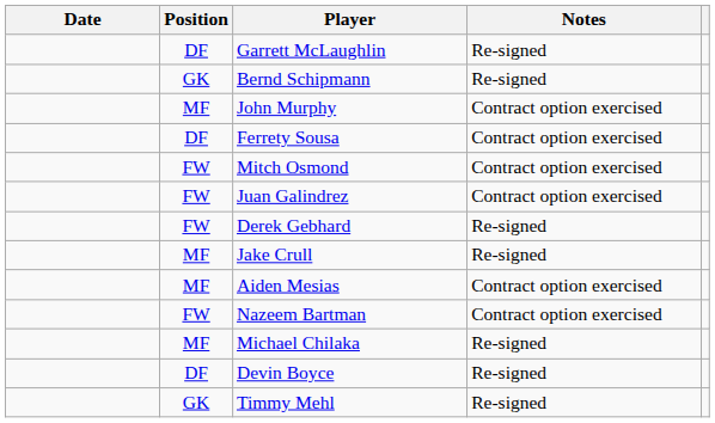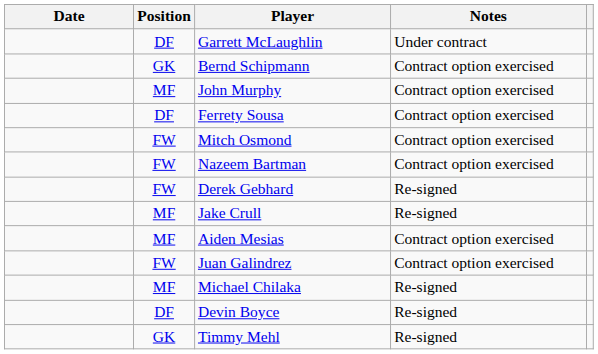Garrett McLaughlin | Notes: Re-signed -> Under contract
Bernd Schipmann | Notes: Re-signed -> Contract option exercised
rows swapped: Juan Galindrez <-> Nazeem Bartman
